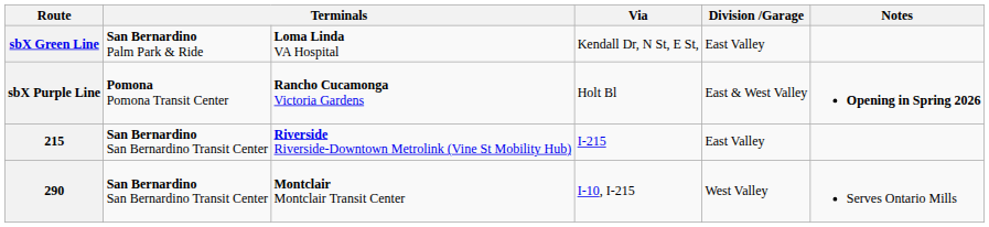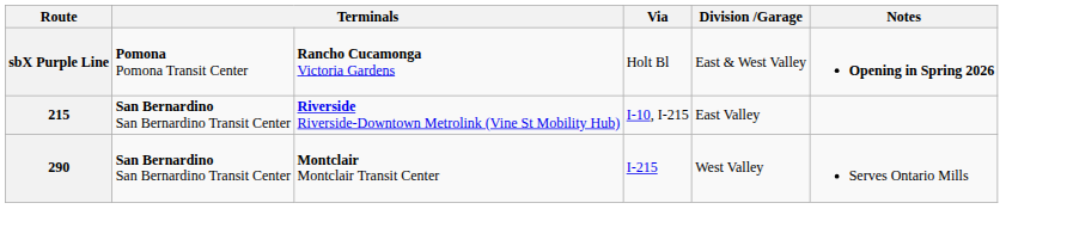- row: sbX Green Line | San Bernardino Palm Park & Ride | Loma Linda VA Hospital | Kendall Dr, N St, E St, | East Valley
215 | Via: I-215 -> I-10, I-215
290 | Via: I-10, I-215 -> I-215
